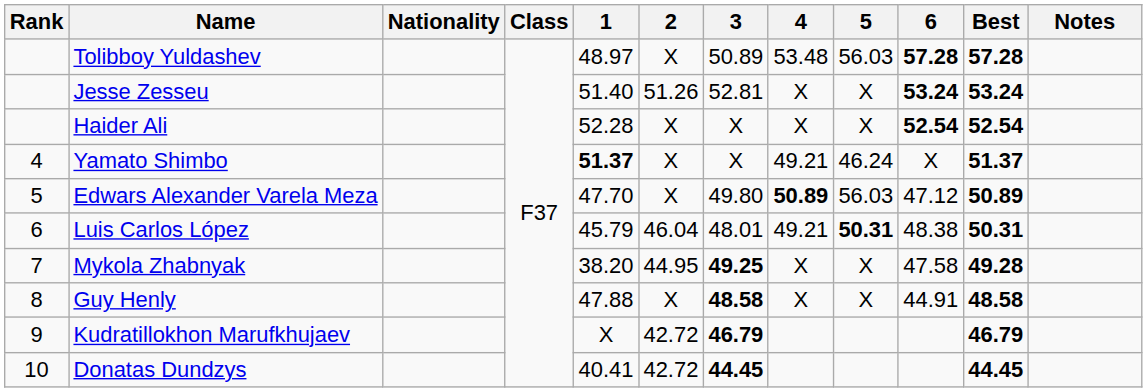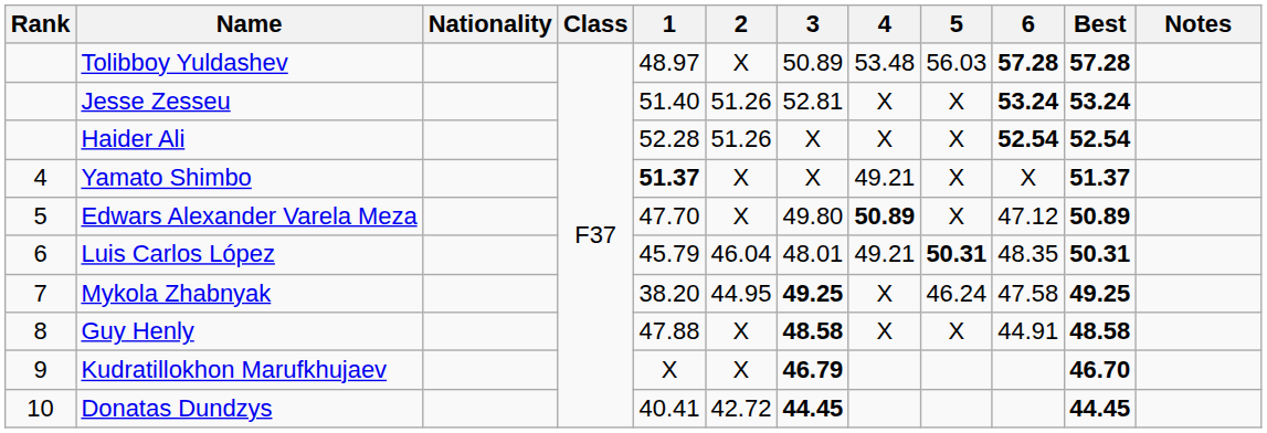Haider Ali | 2: X -> 51.26
Yamato Shimbo | 5: 46.24 -> X
Edwars Alexander Varela Meza | 5: 56.03 -> X
Luis Carlos López | 6: 48.38 -> 48.35
Mykola Zhabnyak | 5: X -> 46.24
Mykola Zhabnyak | Best: 49.28 -> 49.25
Kudratillokhon Marufkhujaev | 2: 42.72 -> X
Kudratillokhon Marufkhujaev | Best: 46.79 -> 46.70
